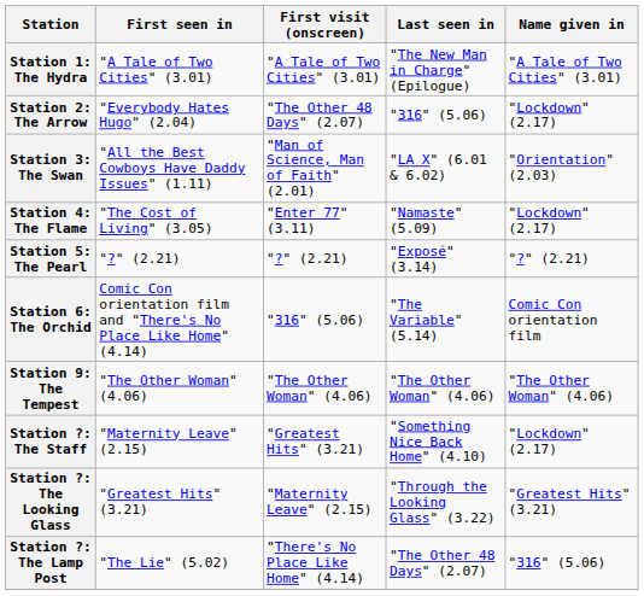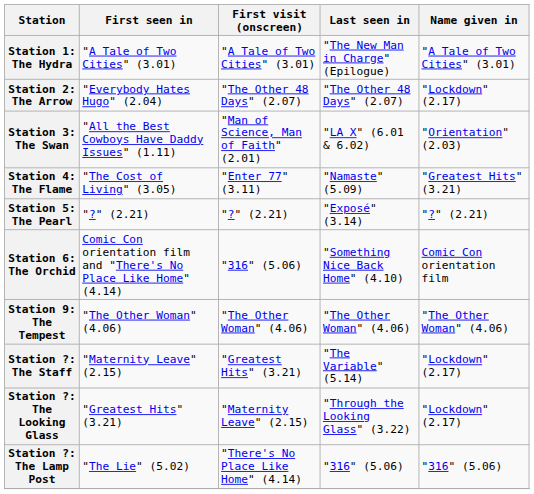Station 2: The Arrow | Last seen in: "316" (5.06) -> "The Other 48 Days" (2.07)
Station 4: The Flame | Name given in: "Lockdown" (2.17) -> "Greatest Hits" (3.21)
Station 6: The Orchid | Last seen in: "The Variable" (5.14) -> "Something Nice Back Home" (4.10)
Station ?: The Staff | Last seen in: "Something Nice Back Home" (4.10) -> "The Variable" (5.14)
Station ?: The Looking Glass | Name given in: "Greatest Hits" (3.21) -> "Lockdown" (2.17)
Station ?: The Lamp Post | Last seen in: "The Other 48 Days" (2.07) -> "316" (5.06)
